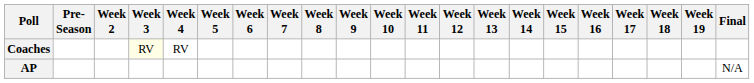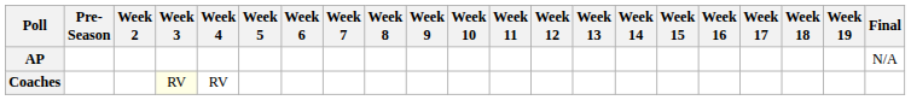rows swapped: AP <-> Coaches
